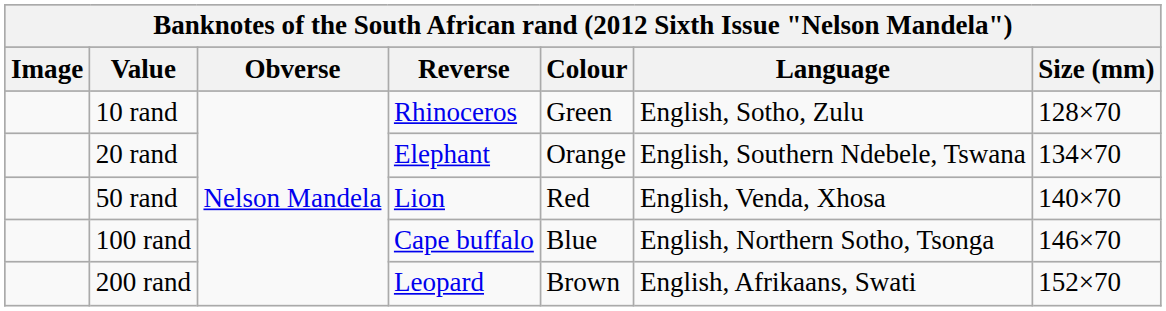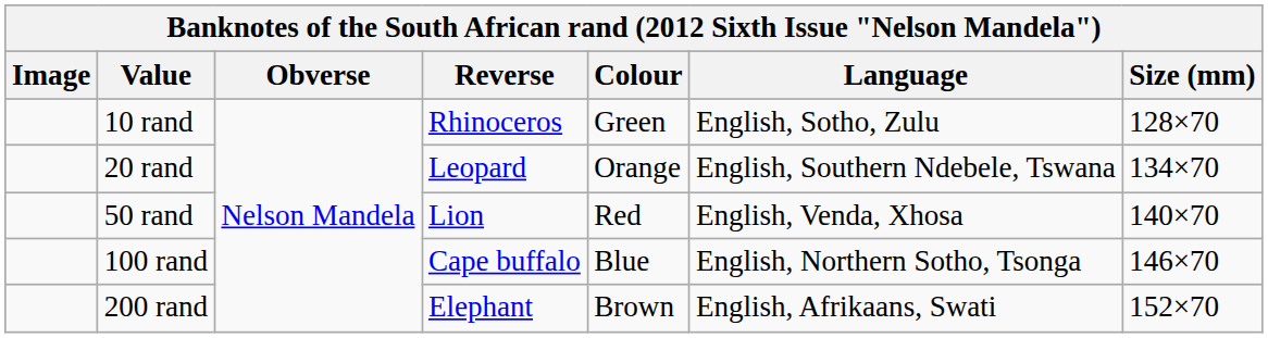20 rand | Reverse: Elephant -> Leopard
200 rand | Reverse: Leopard -> Elephant
